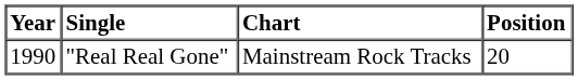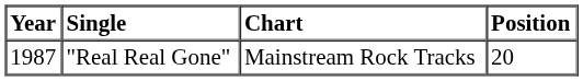"Real Real Gone" | Year: 1990 -> 1987
